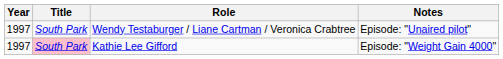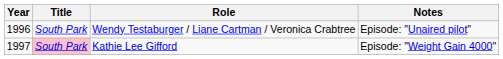Wendy Testaburger / Liane Cartman / Veronica Crabtree | Year: 1997 -> 1996
